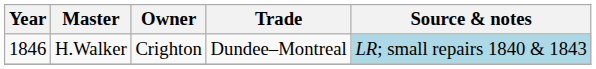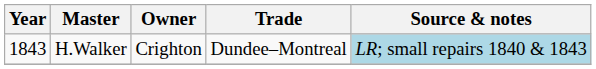H.Walker | Year: 1846 -> 1843
